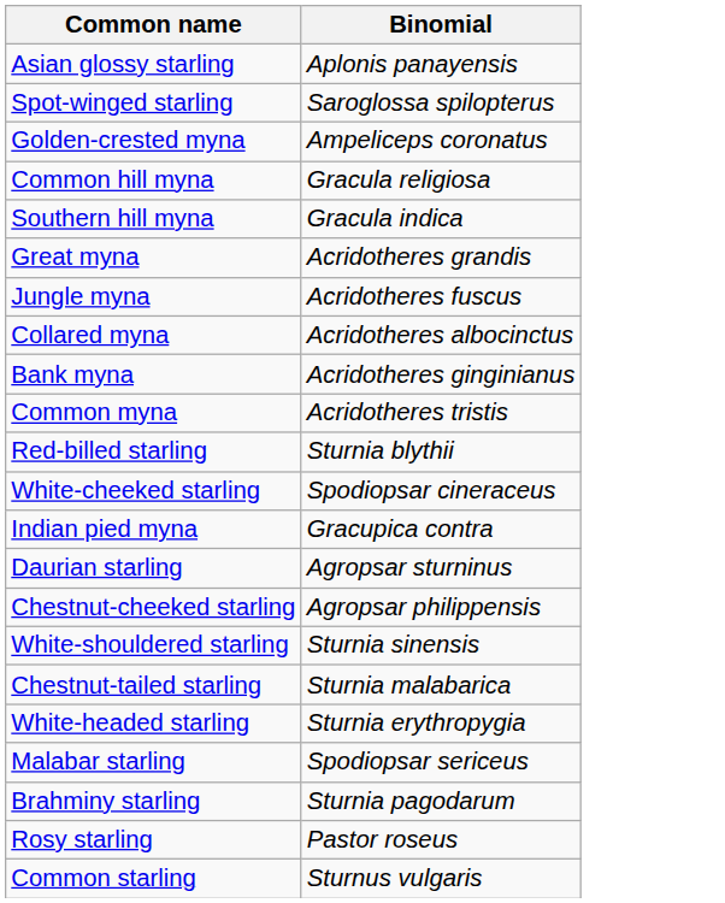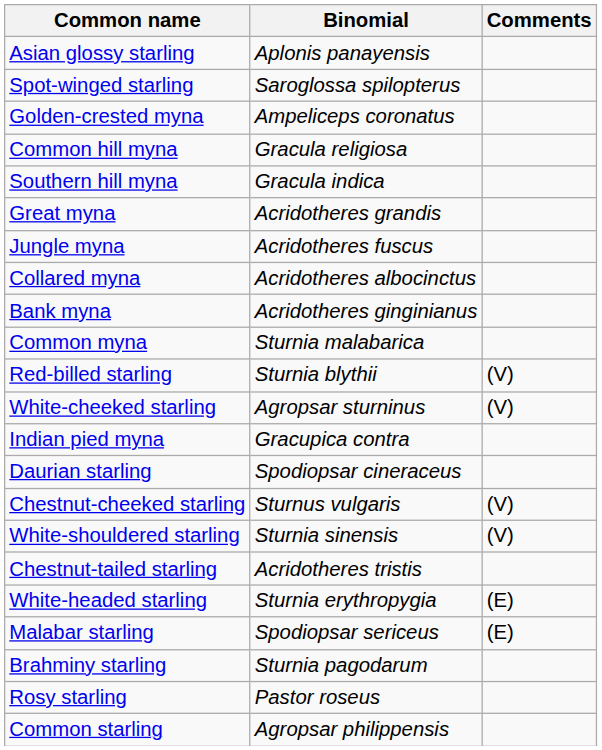+ column: Comments | (V) | (V) | (V) | (V) | (E) | (E)
Common myna | Binomial: Acridotheres tristis -> Sturnia malabarica
White-cheeked starling | Binomial: Spodiopsar cineraceus -> Agropsar sturninus
Daurian starling | Binomial: Agropsar sturninus -> Spodiopsar cineraceus
Chestnut-cheeked starling | Binomial: Agropsar philippensis -> Sturnus vulgaris
Chestnut-tailed starling | Binomial: Sturnia malabarica -> Acridotheres tristis
Common starling | Binomial: Sturnus vulgaris -> Agropsar philippensis
